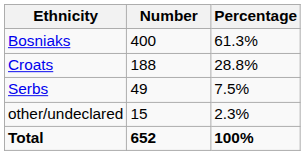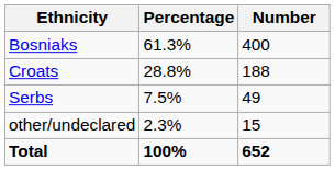columns swapped: Number <-> Percentage
